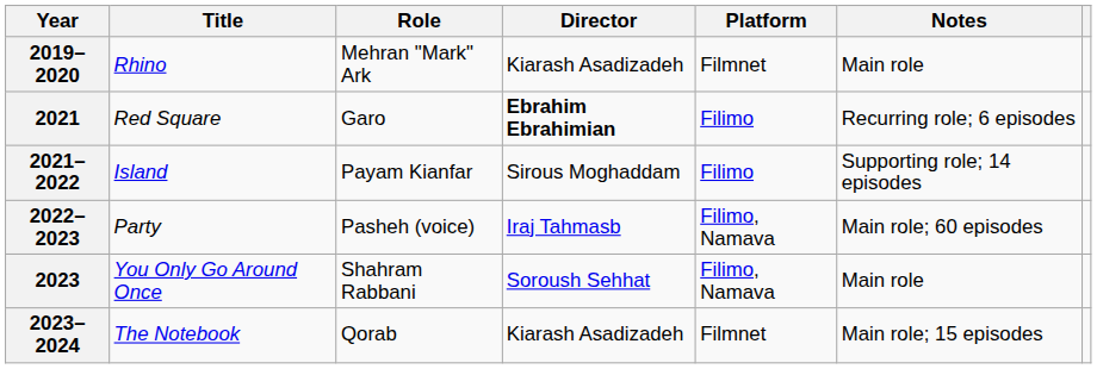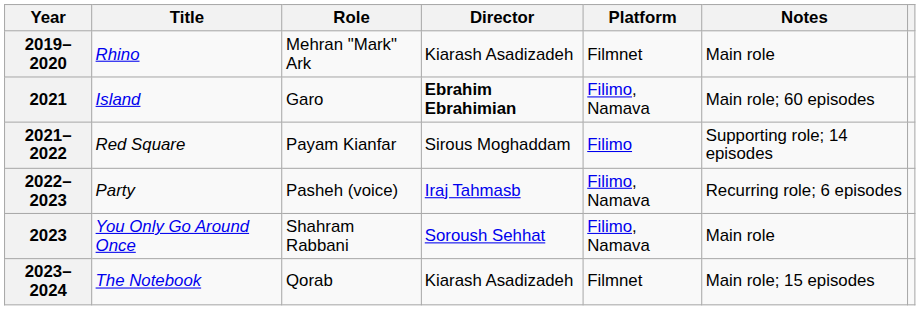2021 | Title: Red Square -> Island
2021 | Platform: Filimo -> Filimo, Namava
2021 | Notes: Recurring role; 6 episodes -> Main role; 60 episodes
2021–2022 | Title: Island -> Red Square
2022–2023 | Notes: Main role; 60 episodes -> Recurring role; 6 episodes
